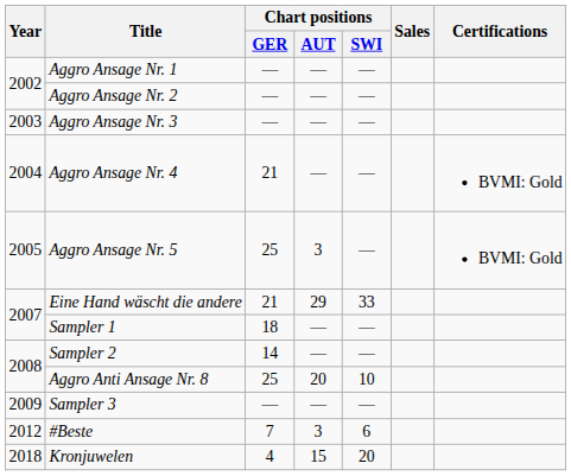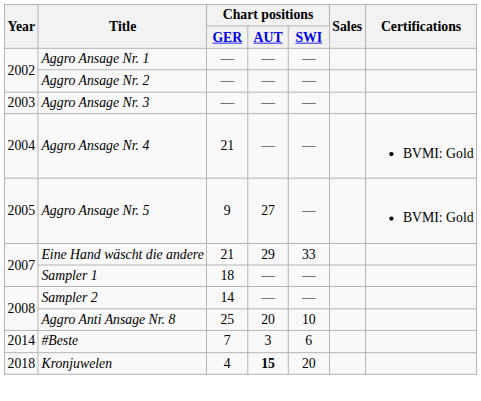Aggro Ansage Nr. 5 | Chart positions / GER: 25 -> 9
Aggro Ansage Nr. 5 | Chart positions / AUT: 3 -> 27
- row: 2009 | Sampler 3 | — | — | —
#Beste | Year: 2012 -> 2014
Kronjuwelen | Chart positions / AUT: normal -> bold
